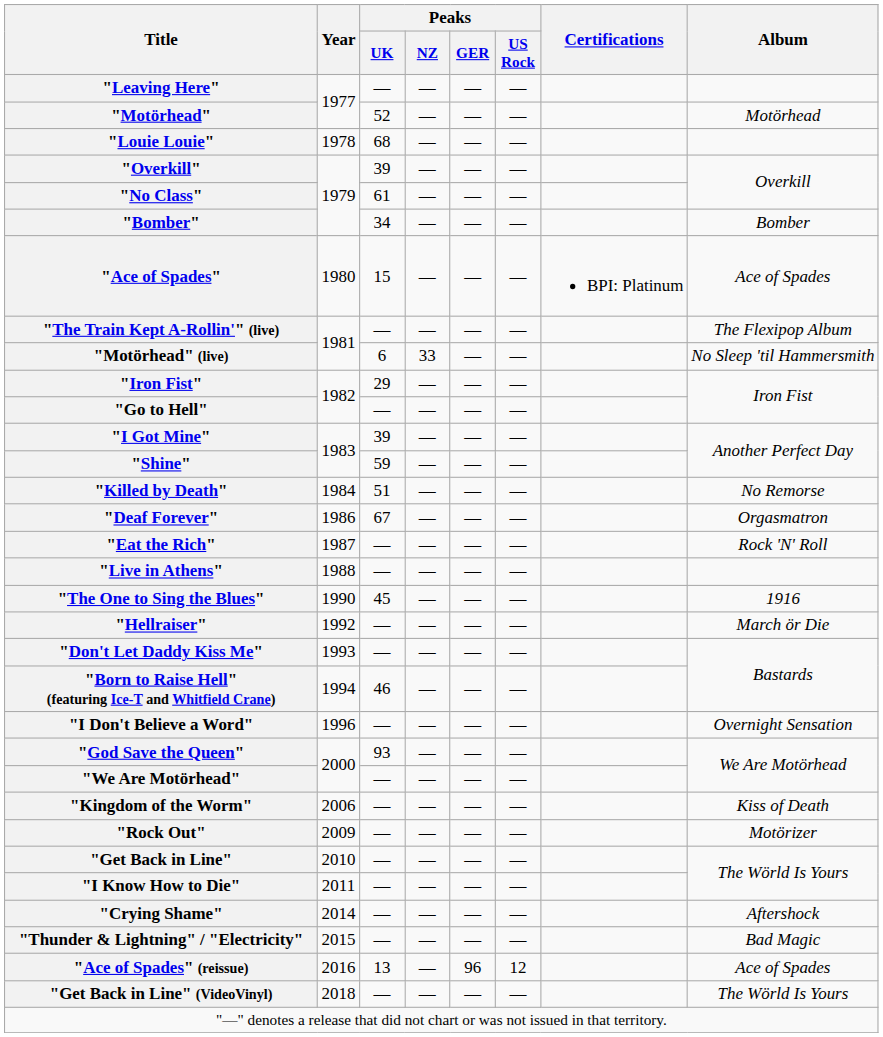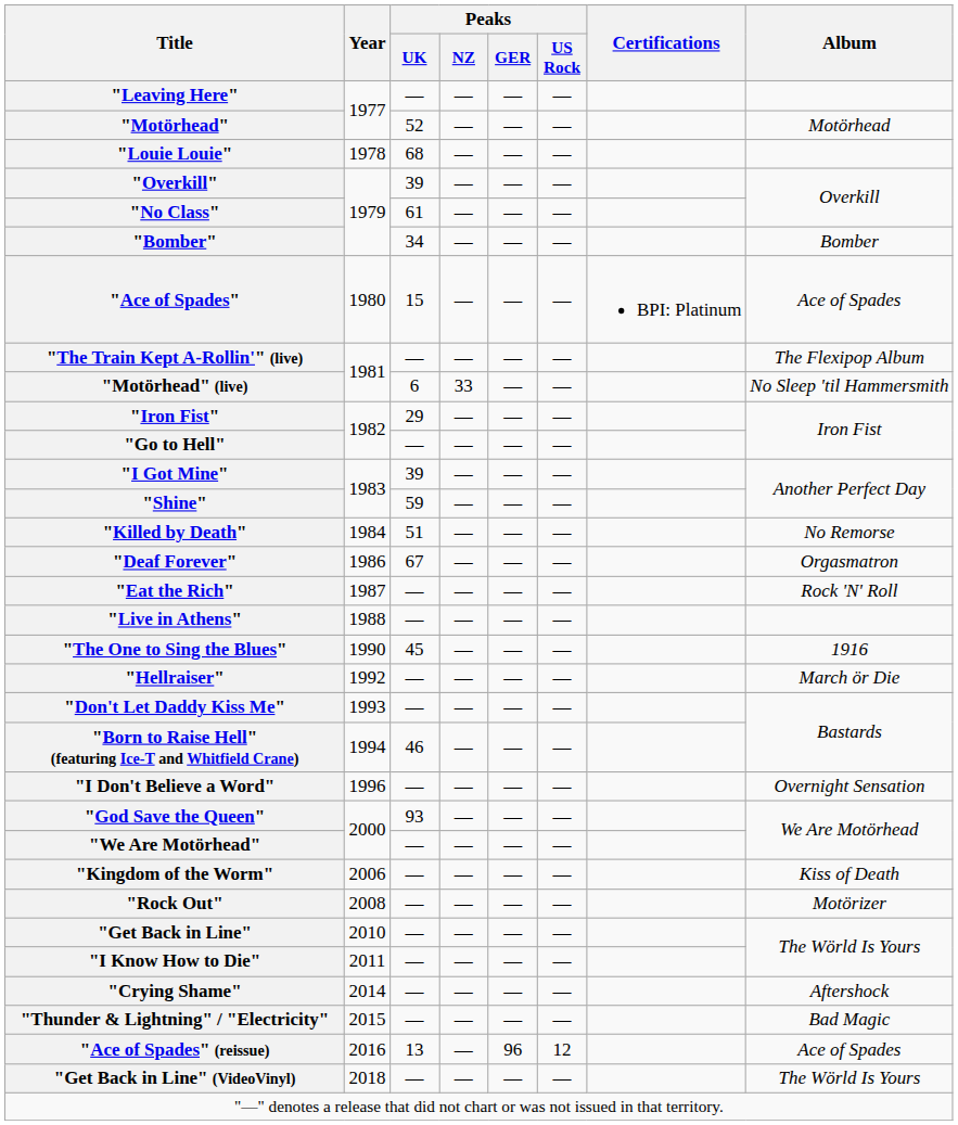"Rock Out" | Year: 2009 -> 2008
